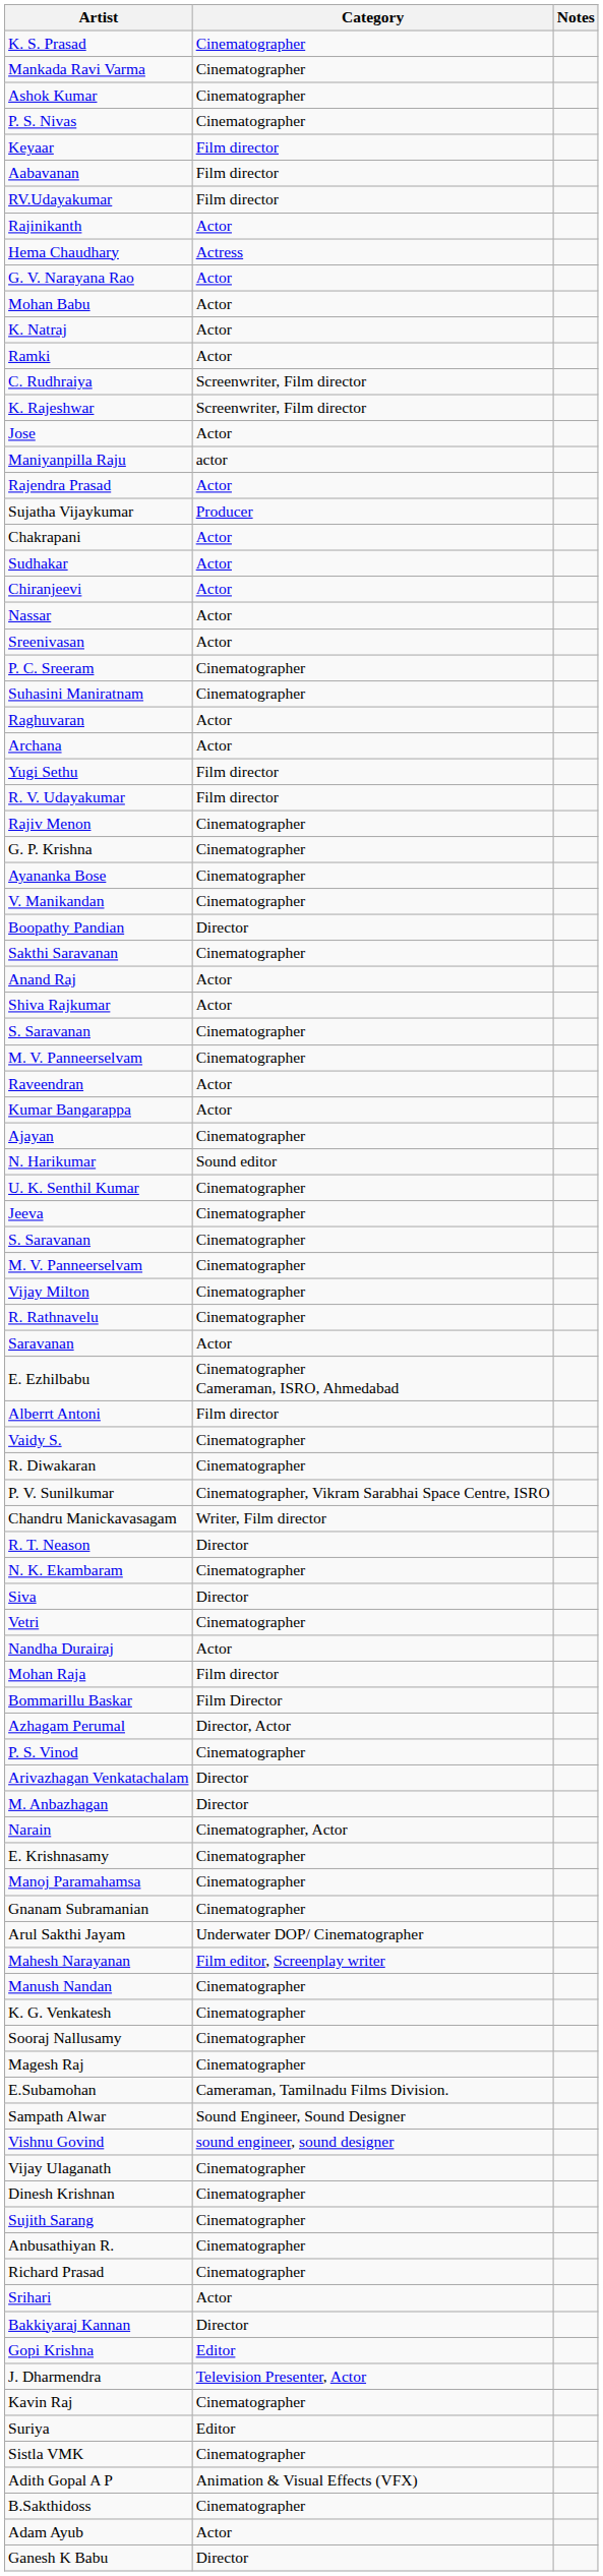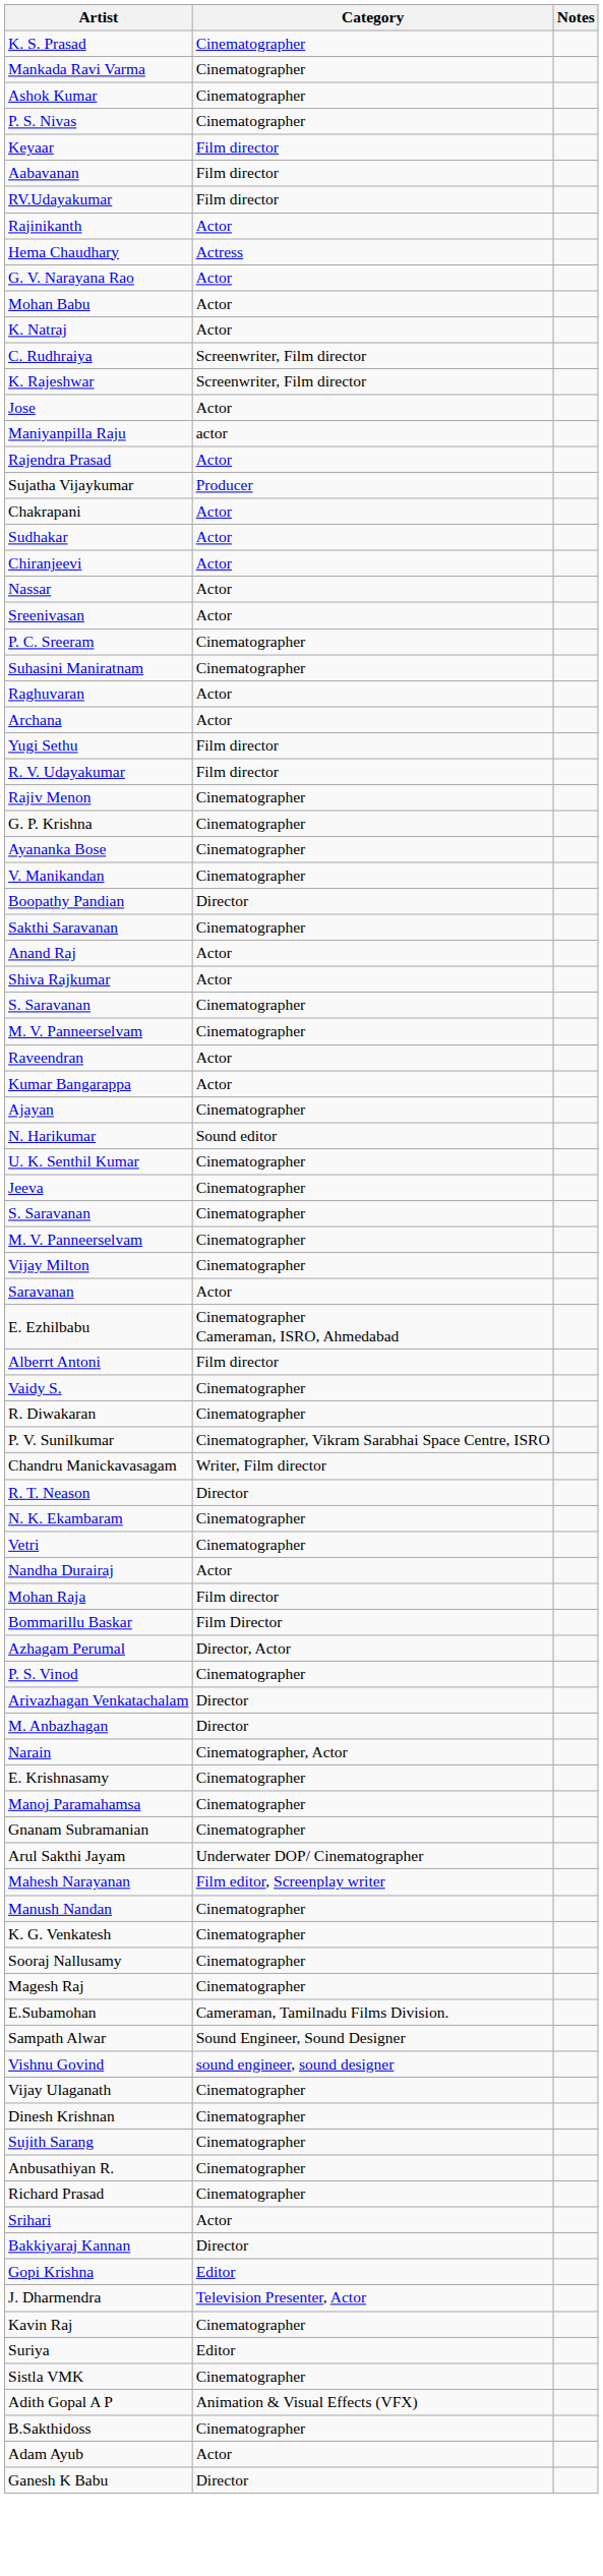- row: Ramki | Actor
- row: R. Rathnavelu | Cinematographer
- row: Siva | Director
